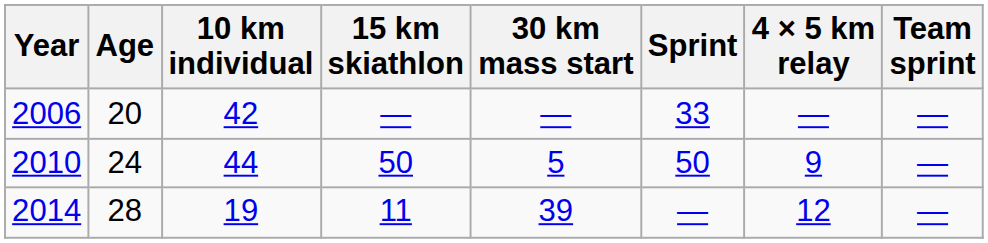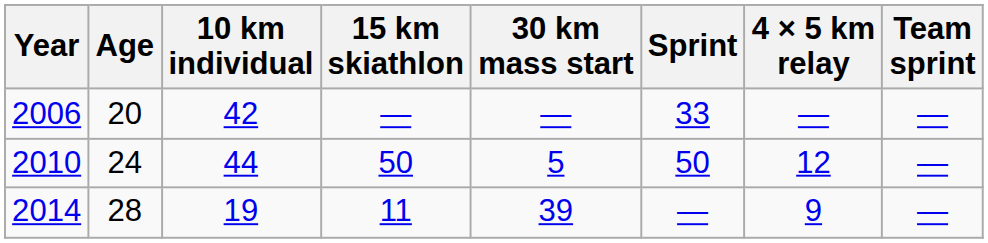2010 | 4 × 5 km relay: 9 -> 12
2014 | 4 × 5 km relay: 12 -> 9
